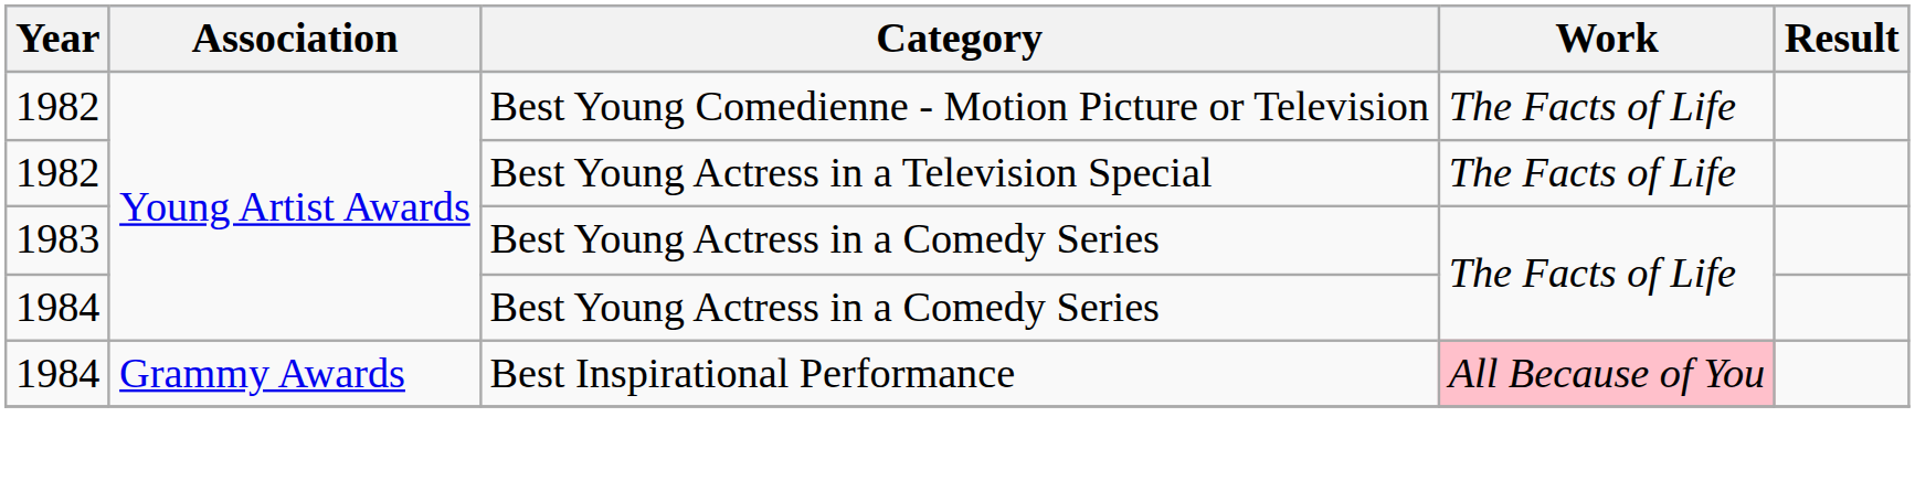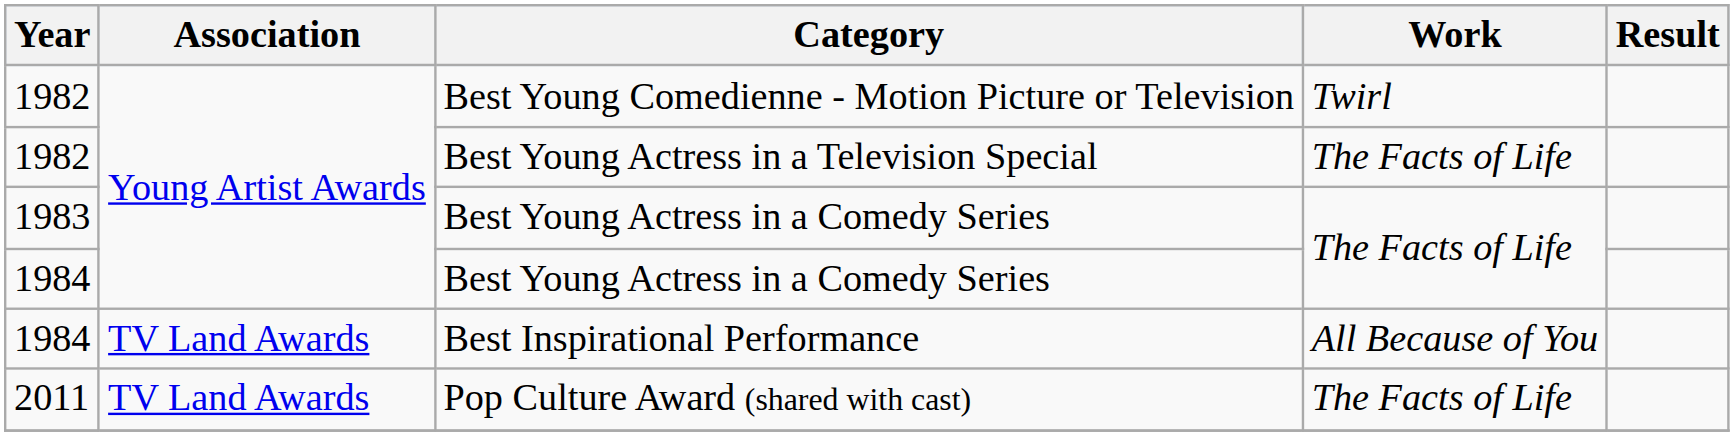Best Young Comedienne - Motion Picture or Television | Work: The Facts of Life -> Twirl
Best Inspirational Performance | Association: Grammy Awards -> TV Land Awards
Best Inspirational Performance | Work: pink background -> no background
+ row: 2011 | TV Land Awards | Pop Culture Award (shared with cast) | The Facts of Life
